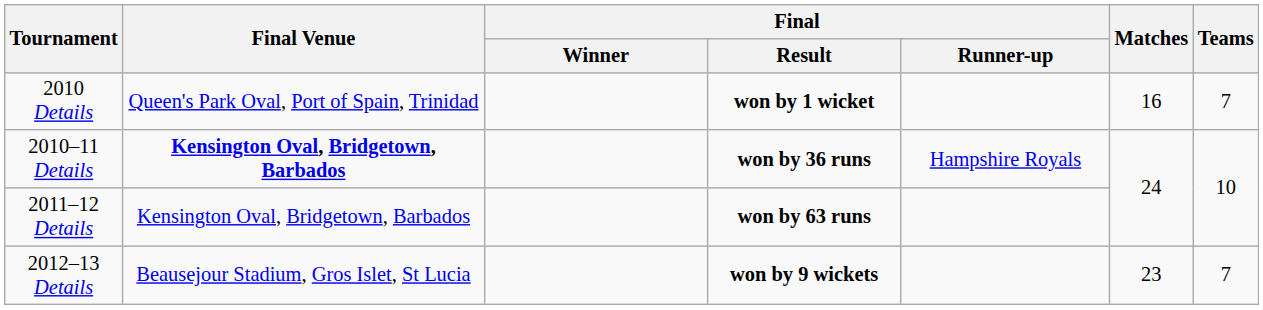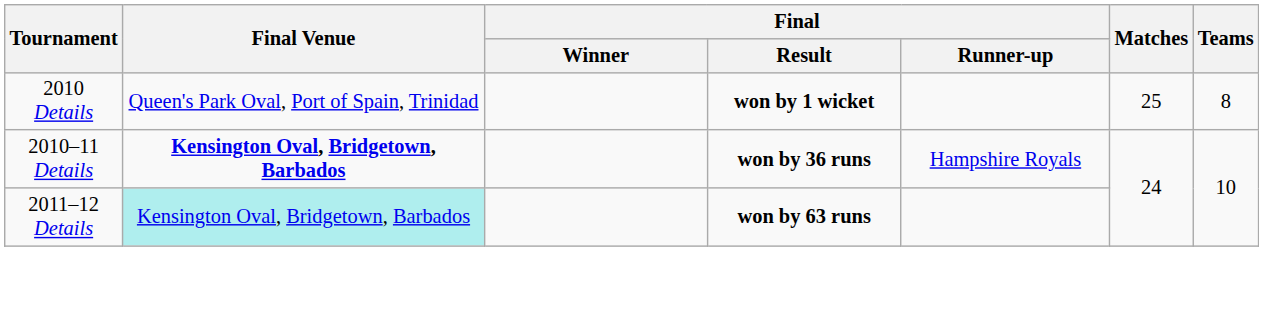2010 Details | Matches: 16 -> 25
2010 Details | Teams: 7 -> 8
2011–12 Details | Final Venue: no background -> paleturquoise background
- row: 2012–13 Details | Beausejour Stadium, Gros Islet, St Lucia | won by 9 wickets | 23 | 7
